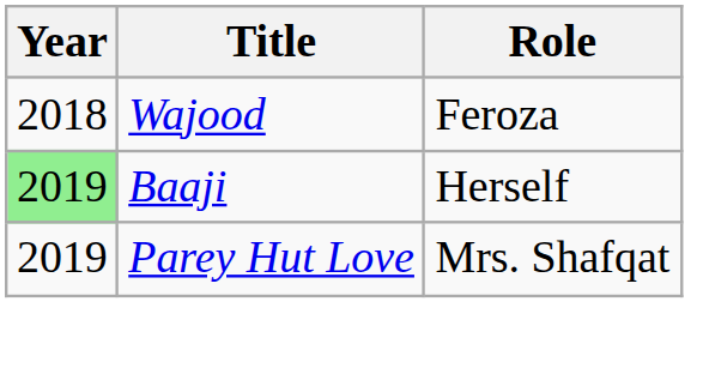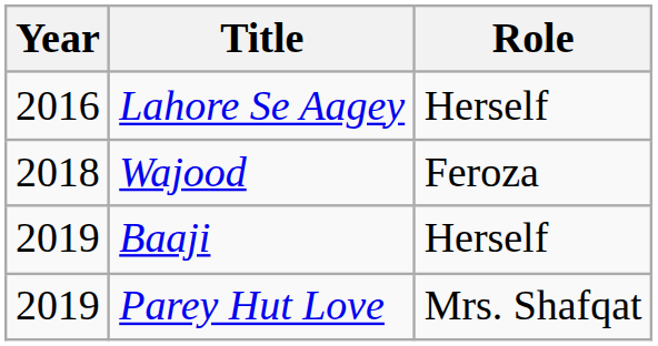+ row: 2016 | Lahore Se Aagey | Herself
Baaji | Year: lightgreen background -> no background
